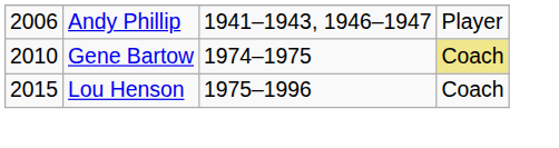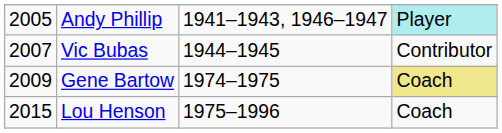Andy Phillip | column 1: 2006 -> 2005
Andy Phillip | column 4: no background -> paleturquoise background
+ row: 2007 | Vic Bubas | 1944–1945 | Contributor
Gene Bartow | column 1: 2010 -> 2009
